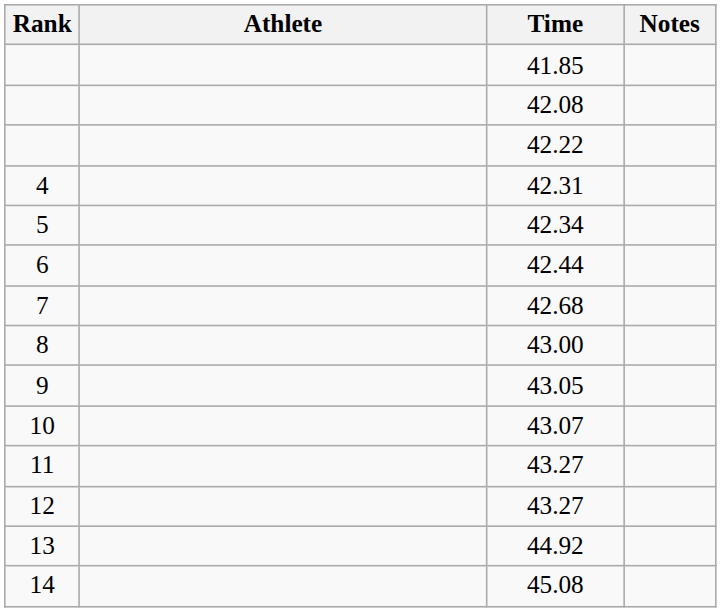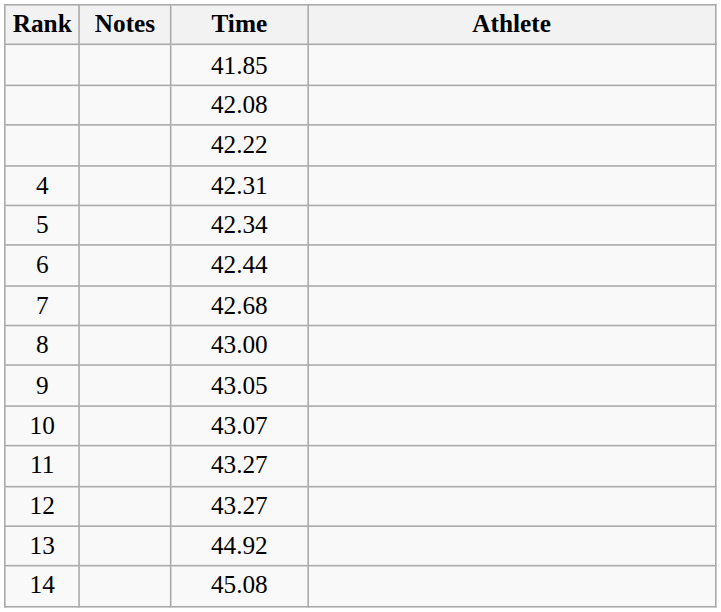columns swapped: Athlete <-> Notes
